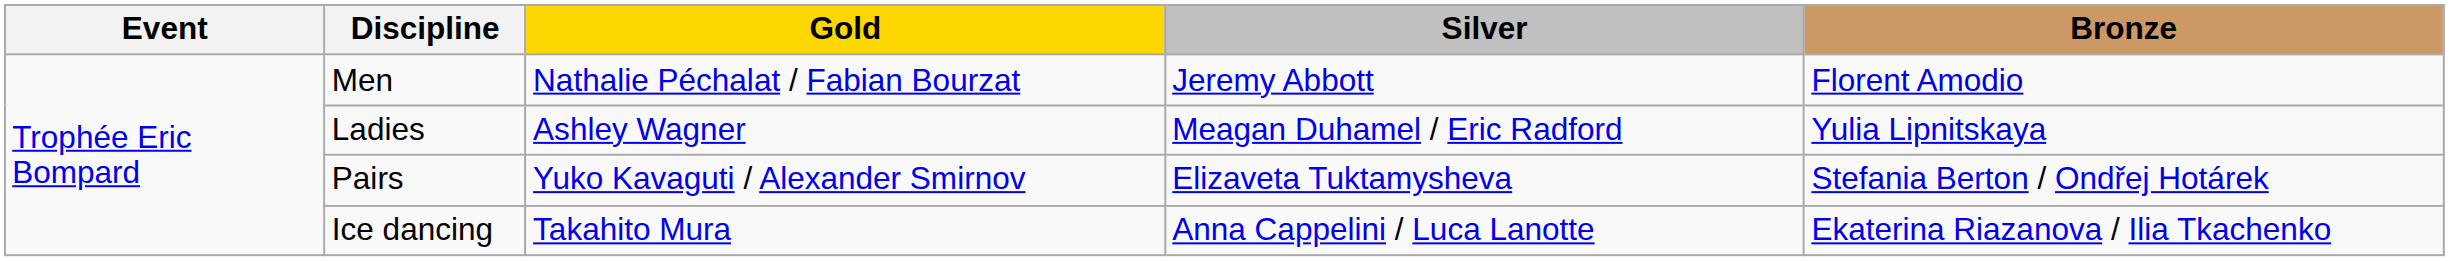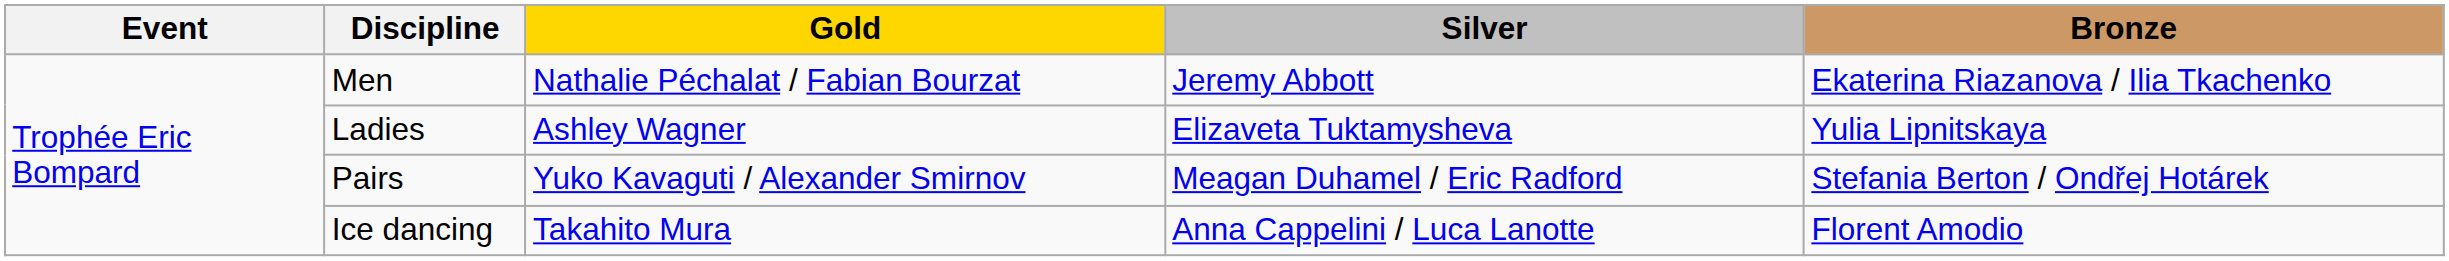Men | Bronze: Florent Amodio -> Ekaterina Riazanova / Ilia Tkachenko
Ladies | Silver: Meagan Duhamel / Eric Radford -> Elizaveta Tuktamysheva
Pairs | Silver: Elizaveta Tuktamysheva -> Meagan Duhamel / Eric Radford
Ice dancing | Bronze: Ekaterina Riazanova / Ilia Tkachenko -> Florent Amodio
